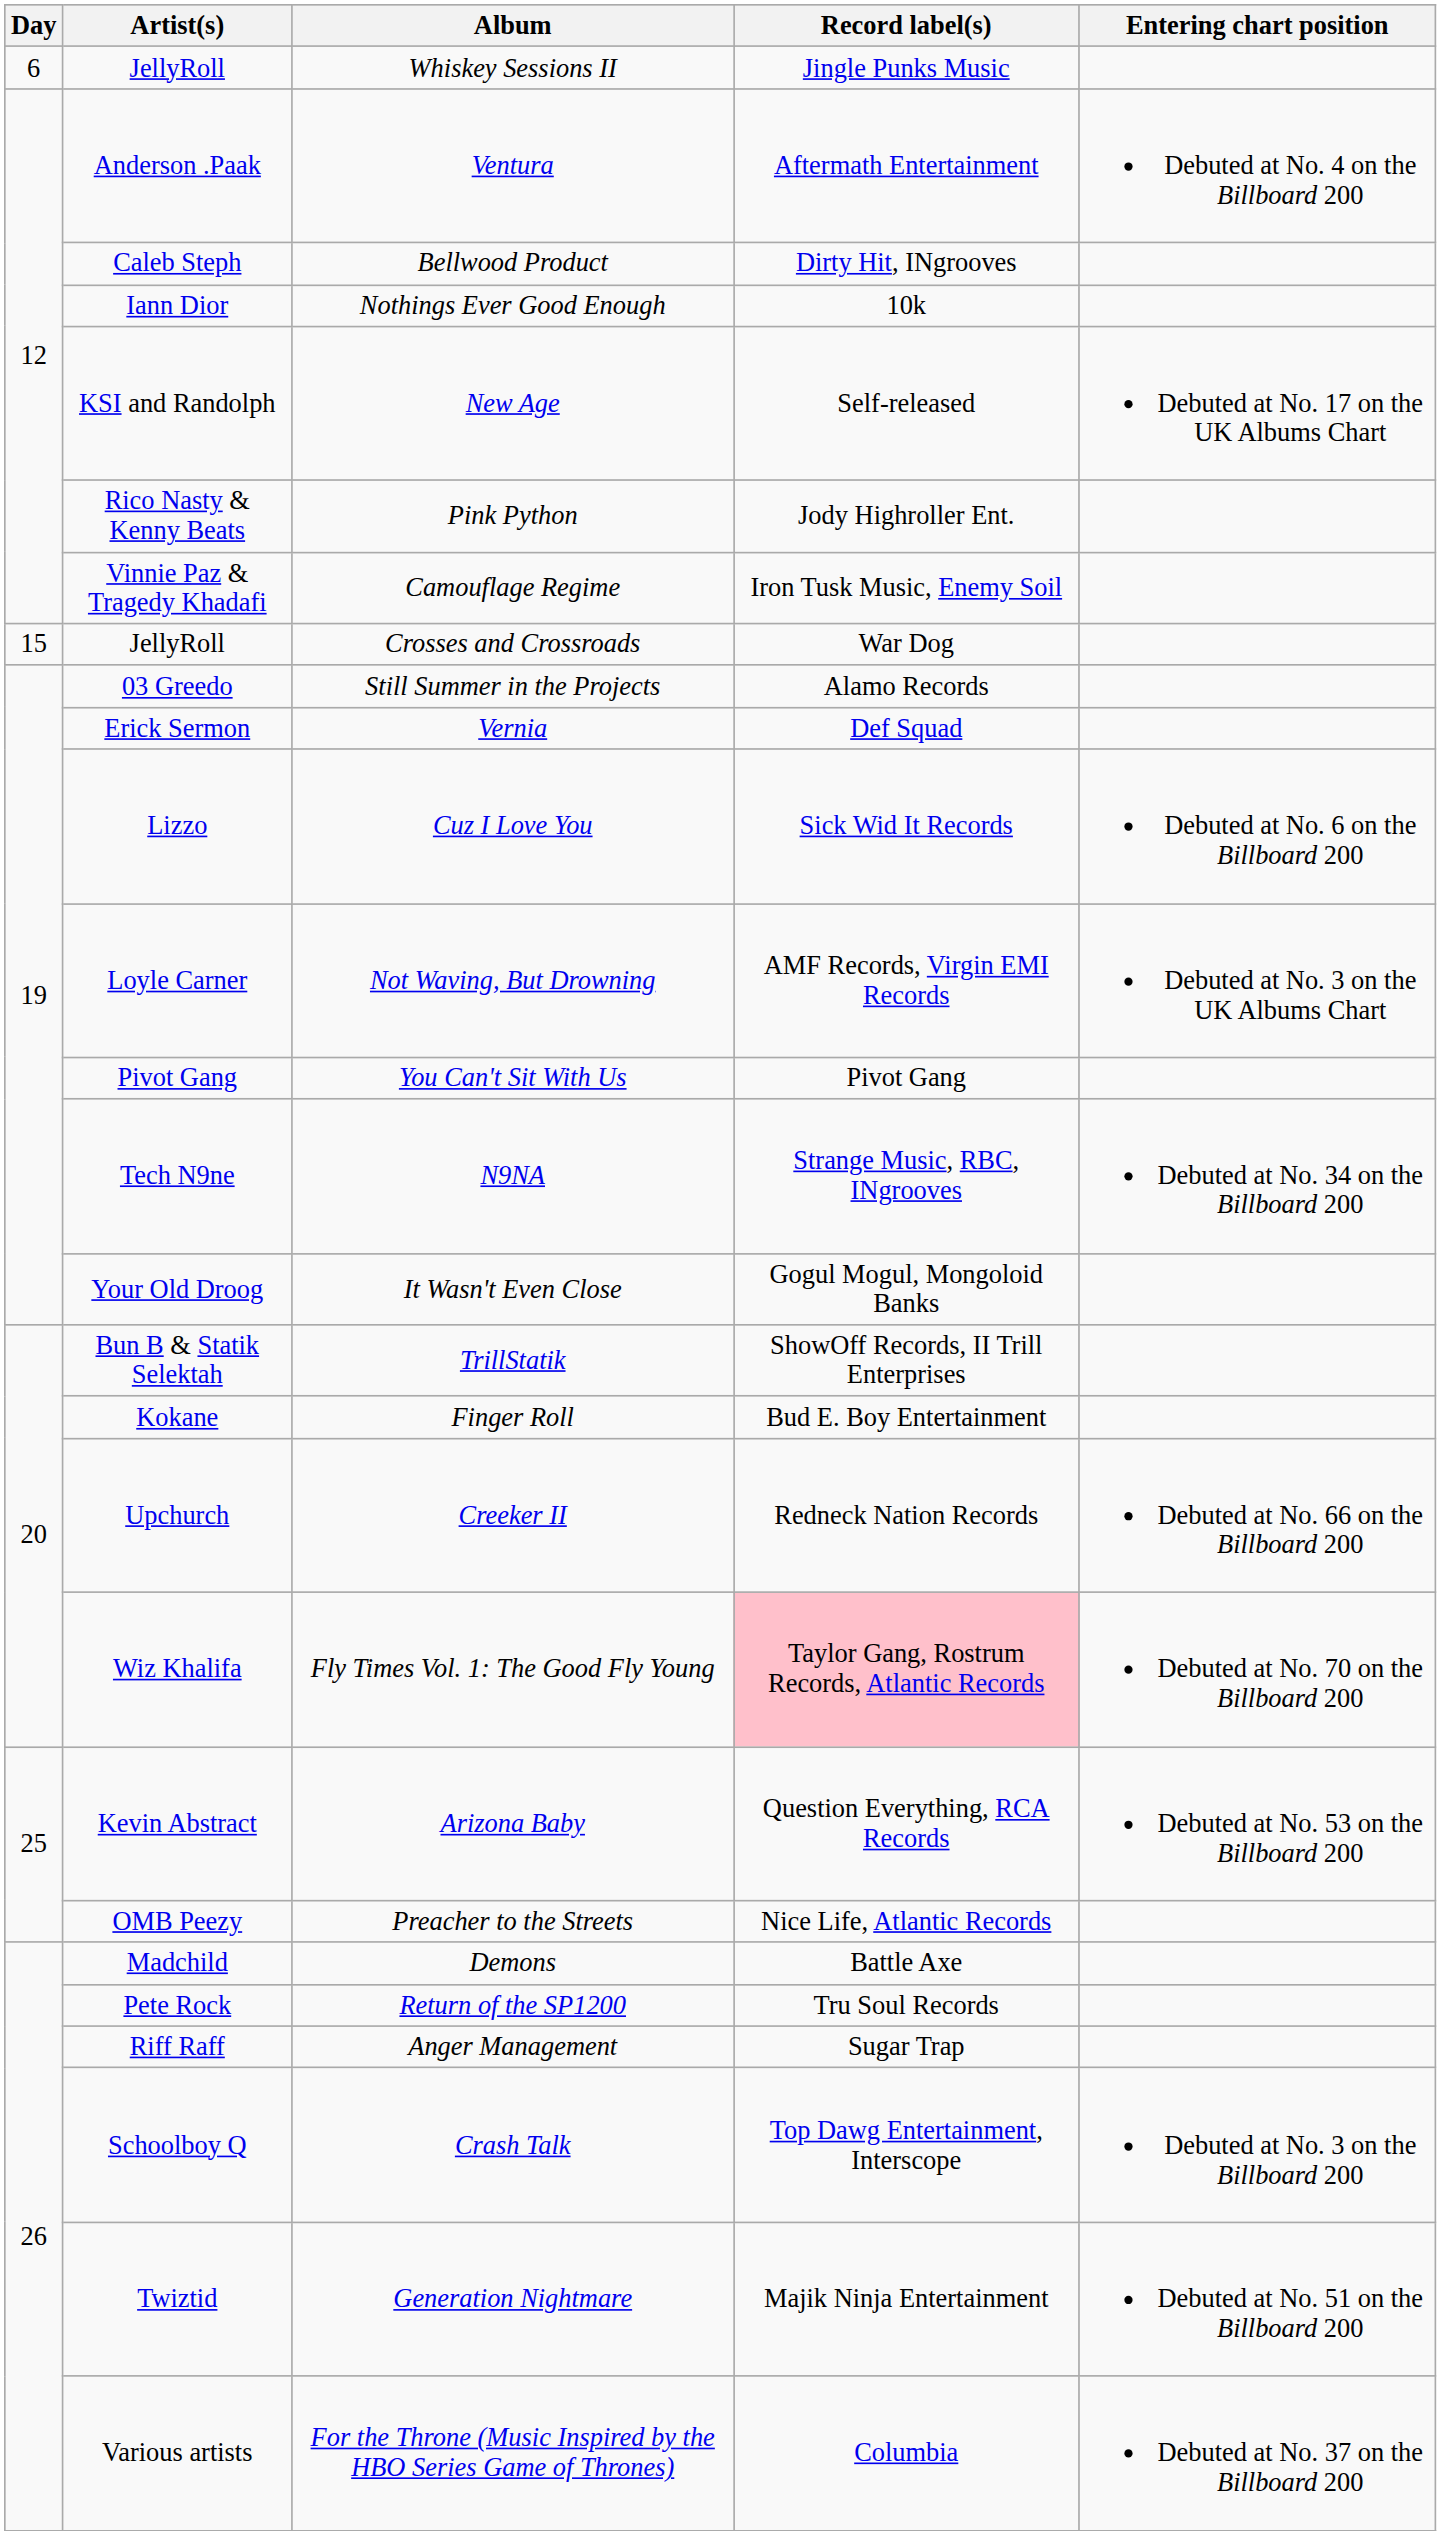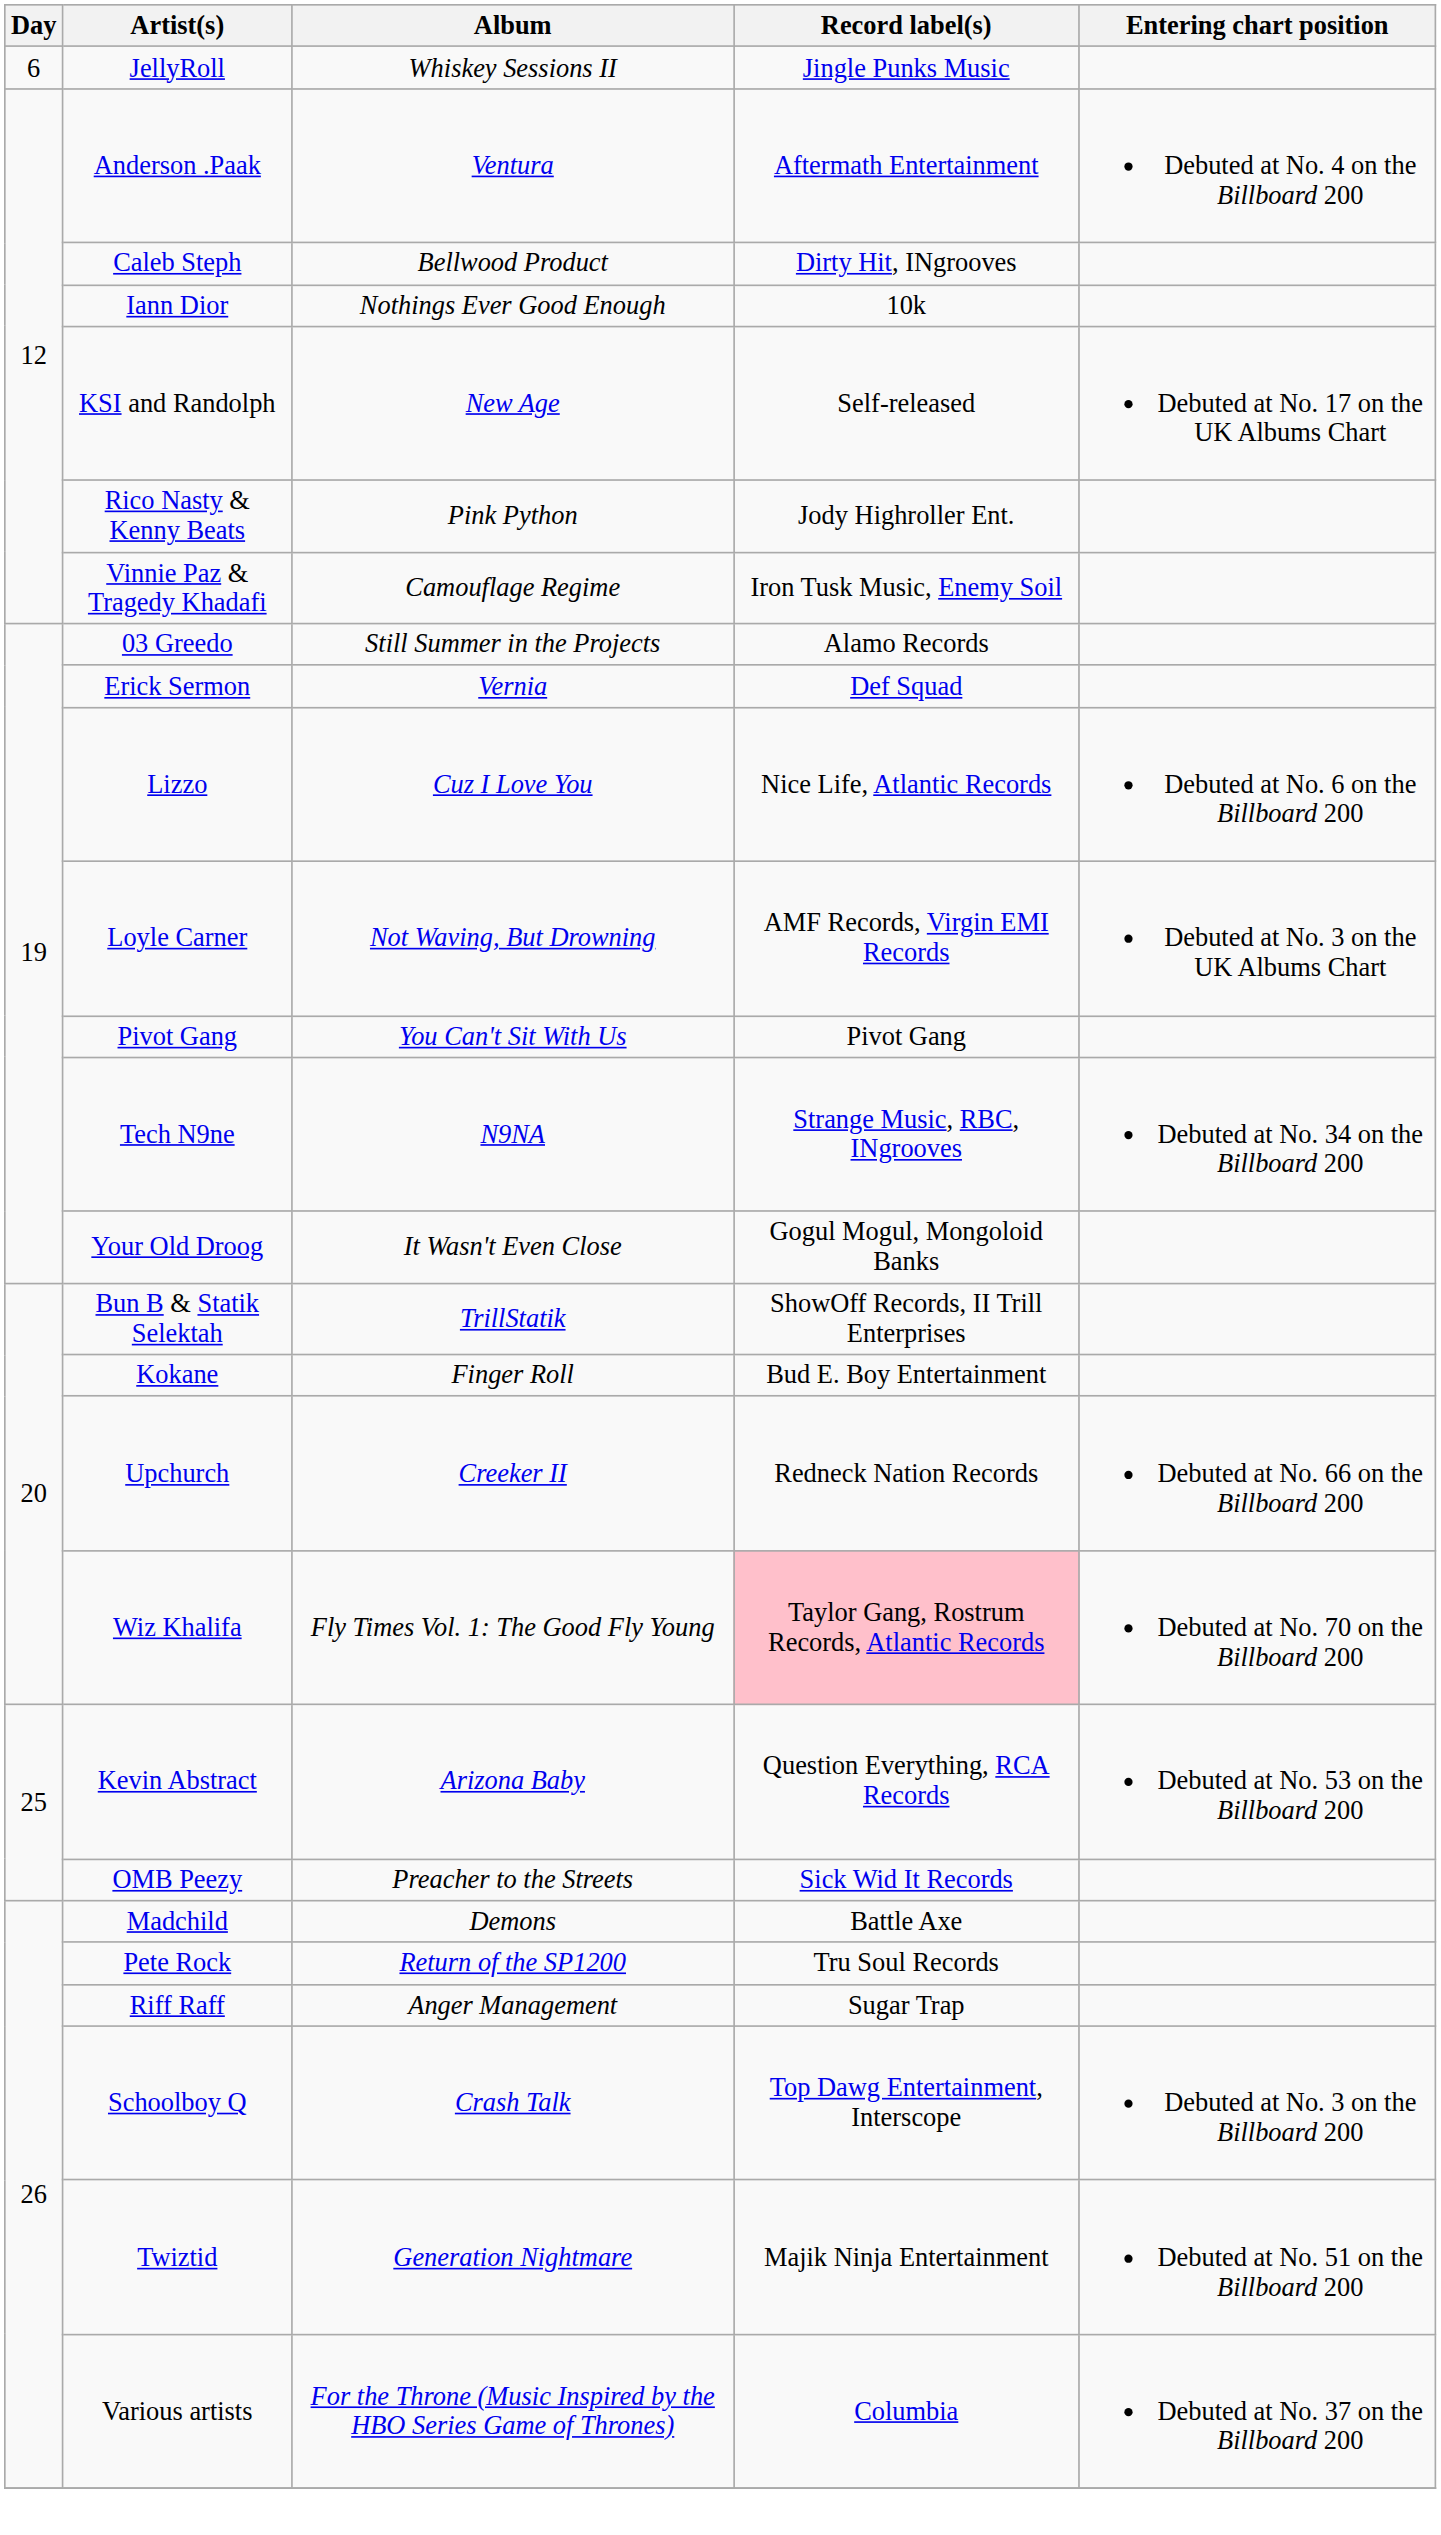- row: 15 | JellyRoll | Crosses and Crossroads | War Dog
Cuz I Love You | Record label(s): Sick Wid It Records -> Nice Life, Atlantic Records
Preacher to the Streets | Record label(s): Nice Life, Atlantic Records -> Sick Wid It Records
